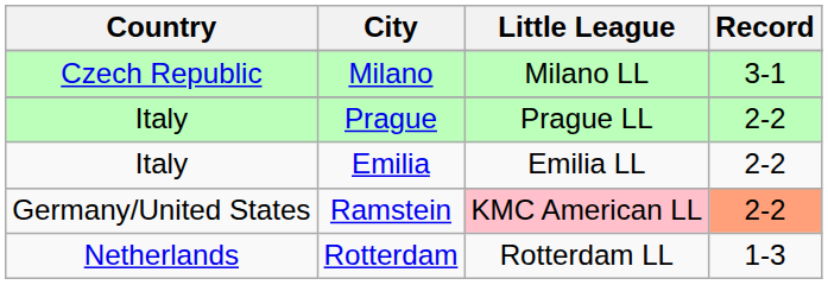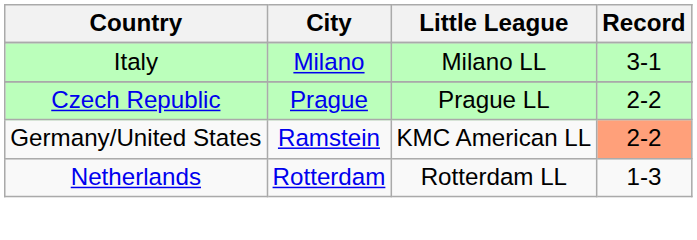Milano | Country: Czech Republic -> Italy
Prague | Country: Italy -> Czech Republic
- row: Italy | Emilia | Emilia LL | 2-2
Ramstein | Little League: pink background -> no background
